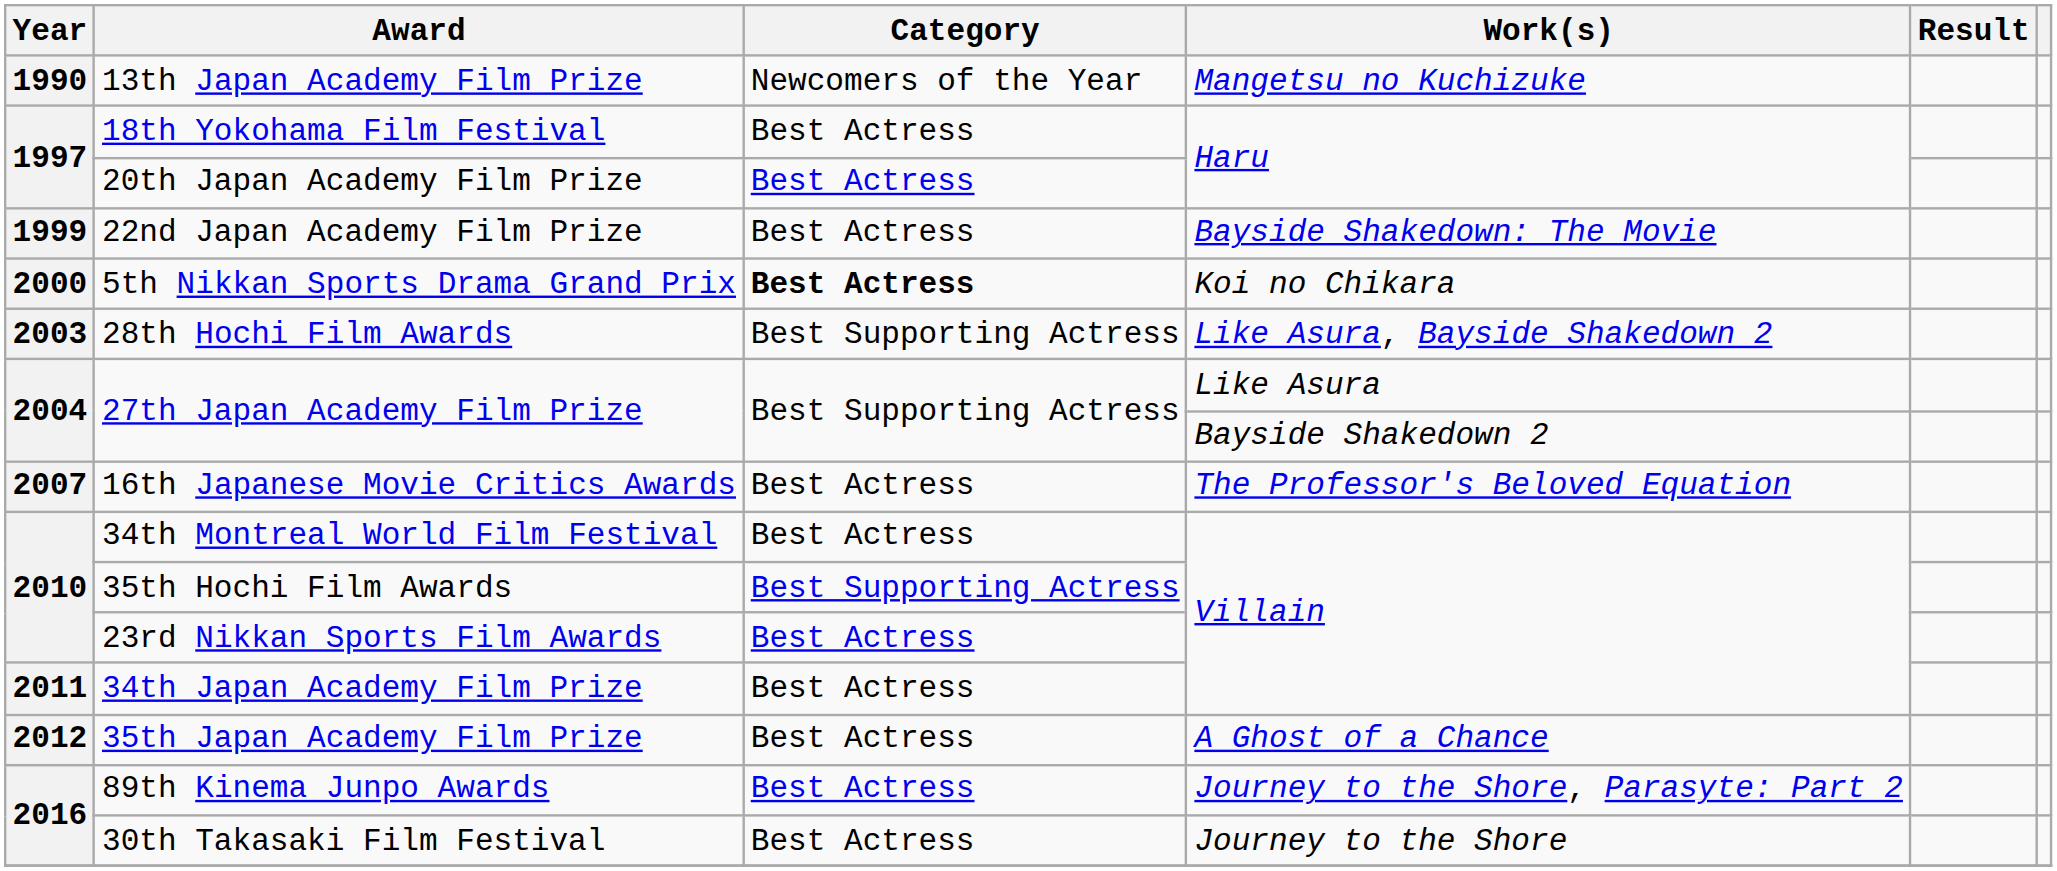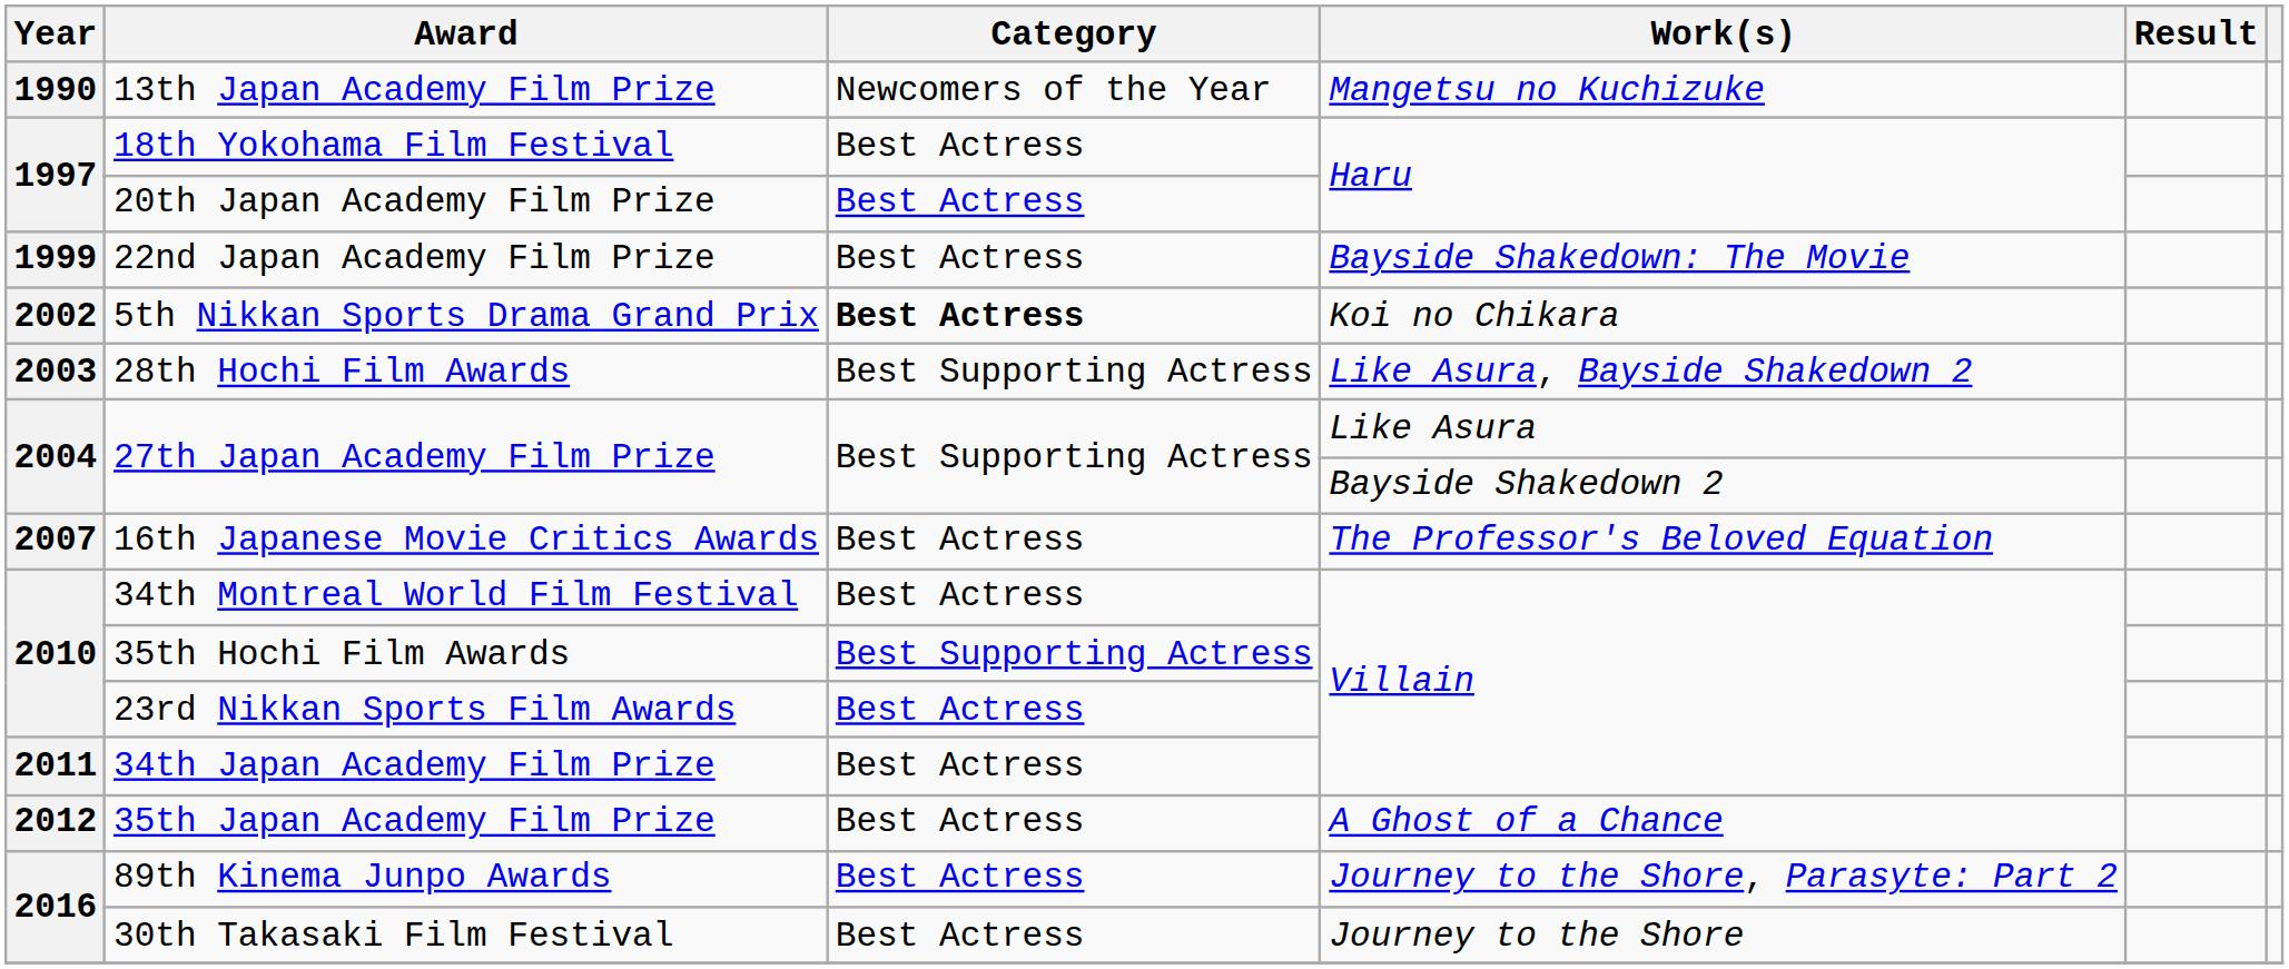5th Nikkan Sports Drama Grand Prix | Year: 2000 -> 2002
